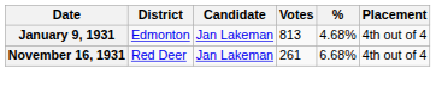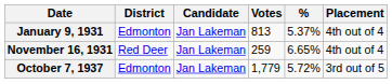January 9, 1931 | %: 4.68% -> 5.37%
November 16, 1931 | Votes: 261 -> 259
November 16, 1931 | %: 6.68% -> 6.65%
+ row: October 7, 1937 | Edmonton | Jan Lakeman | 1,779 | 5.72% | 3rd out of 5
